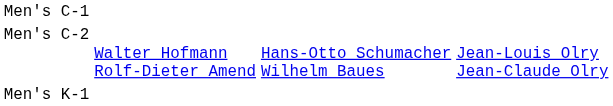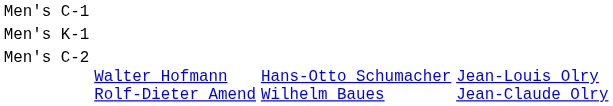rows swapped: Men's C-2 <-> Men's K-1
